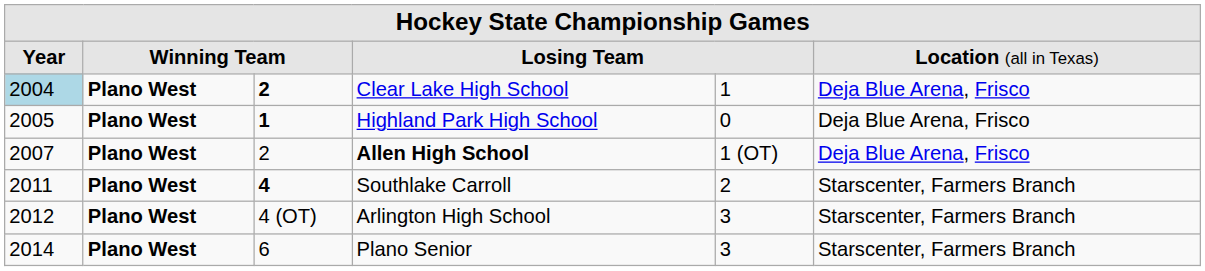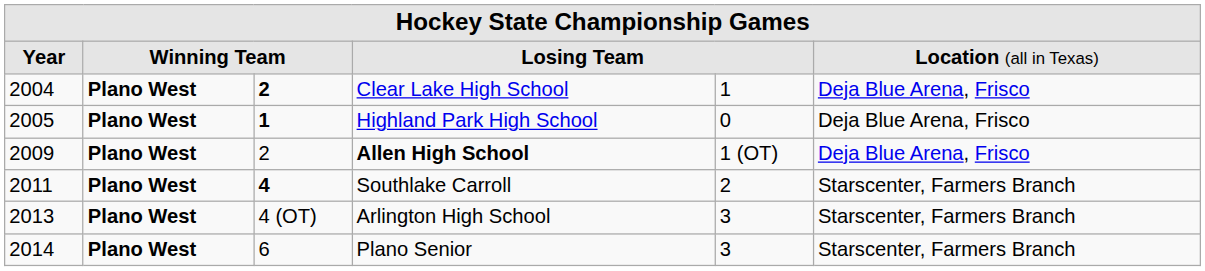Clear Lake High School | column 1: lightblue background -> no background
Allen High School | column 1: 2007 -> 2009
Arlington High School | column 1: 2012 -> 2013
